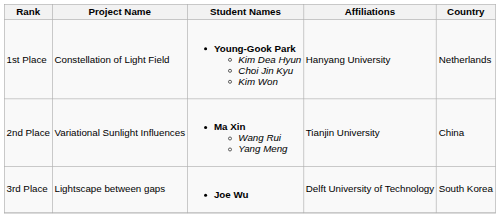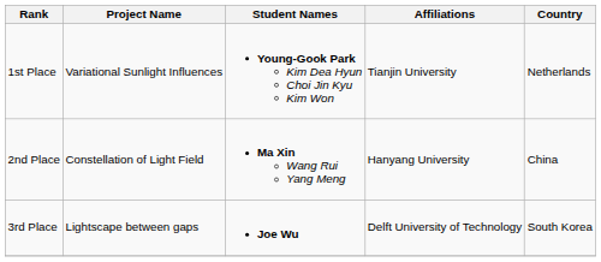1st Place | Project Name: Constellation of Light Field -> Variational Sunlight Influences
1st Place | Affiliations: Hanyang University -> Tianjin University
2nd Place | Project Name: Variational Sunlight Influences -> Constellation of Light Field
2nd Place | Affiliations: Tianjin University -> Hanyang University
